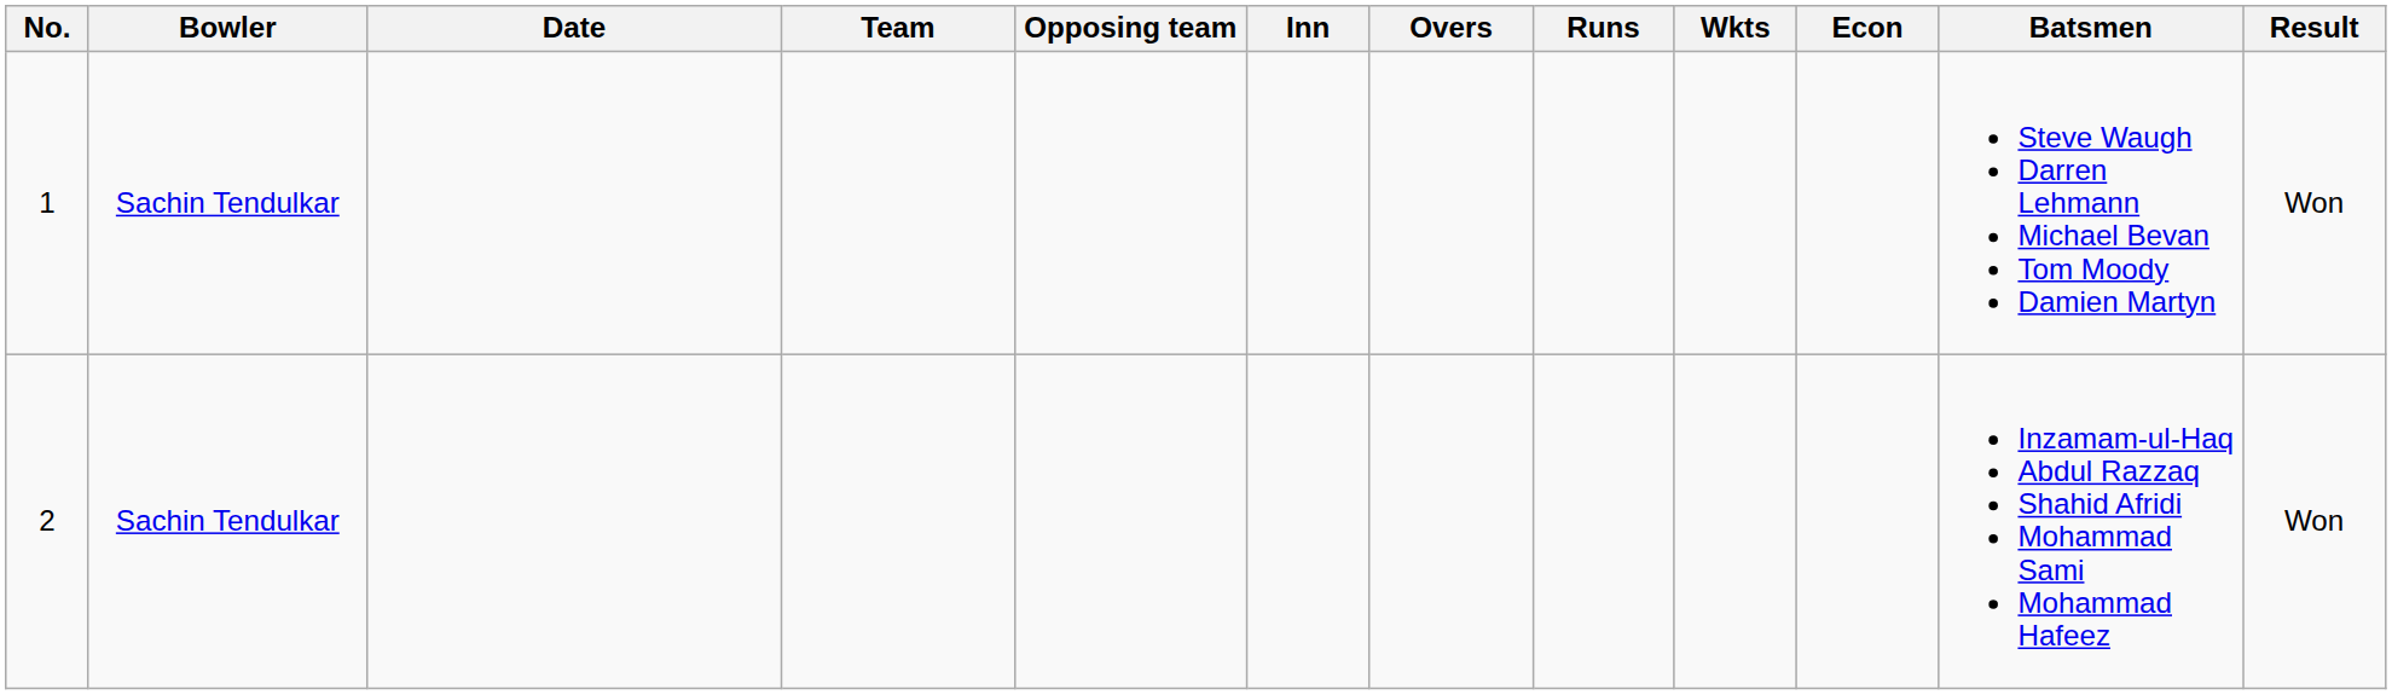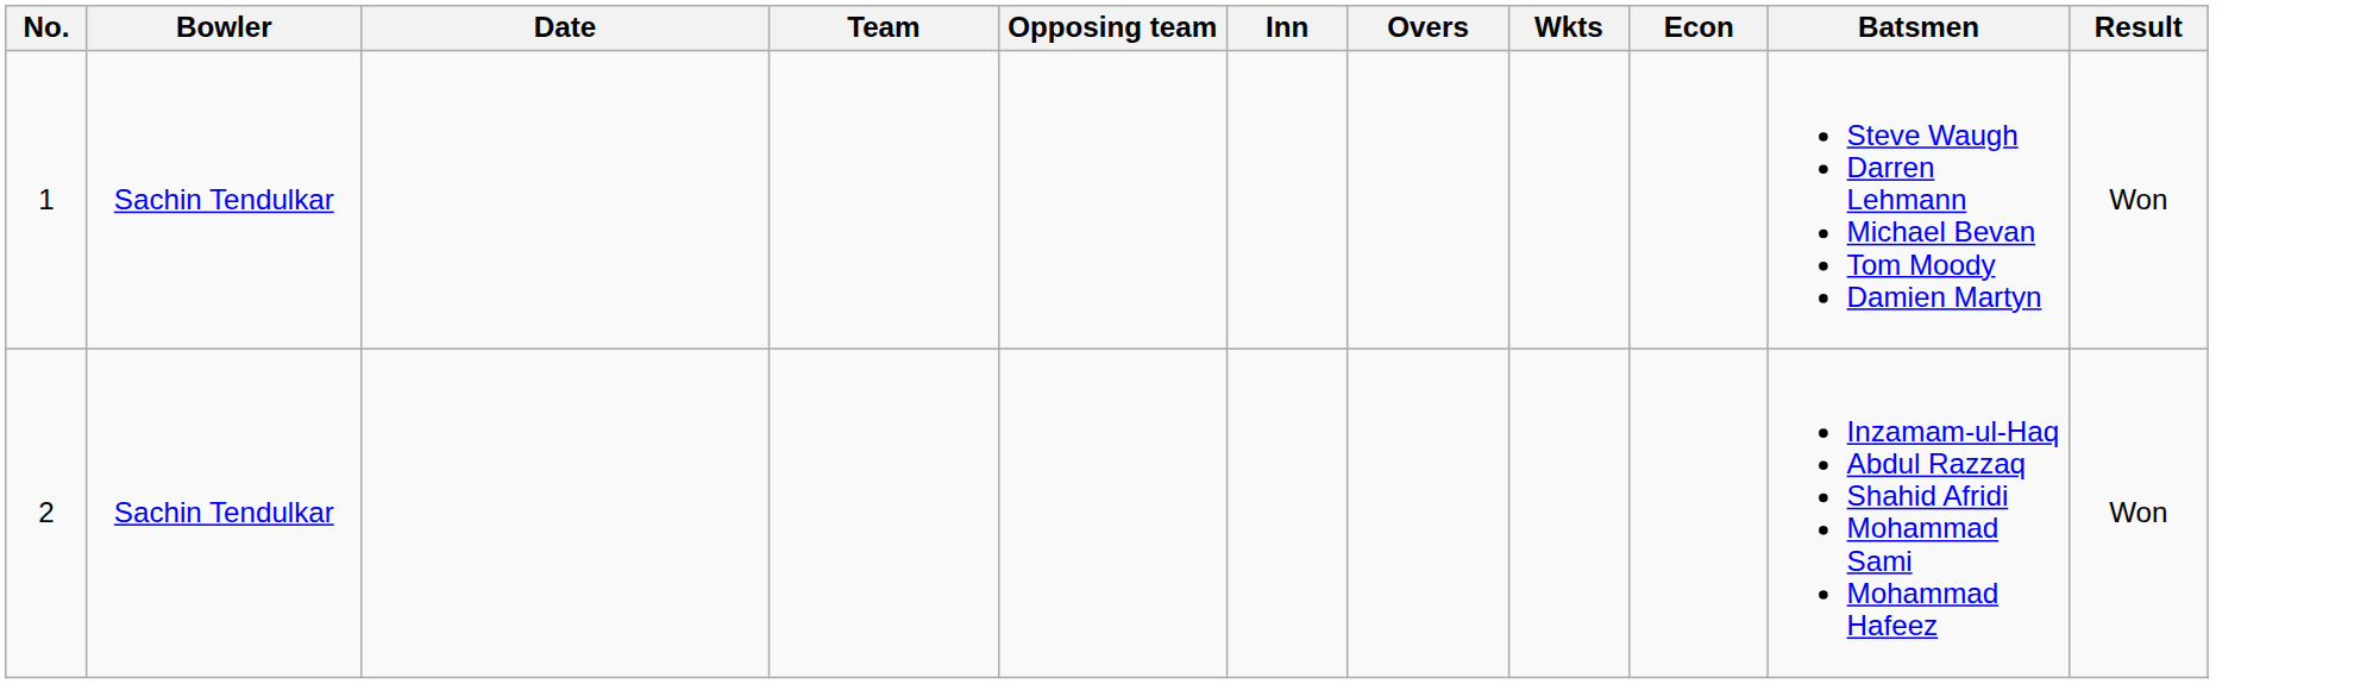- column: Runs
